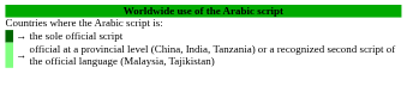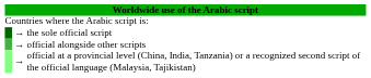+ row: → | official alongside other scripts
